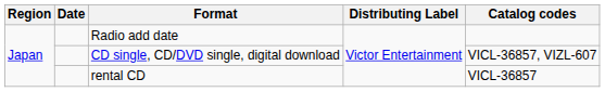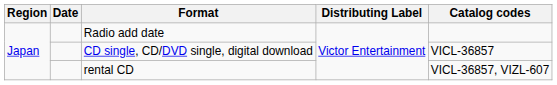CD single, CD/DVD single, digital download | Catalog codes: VICL-36857, VIZL-607 -> VICL-36857
rental CD | Catalog codes: VICL-36857 -> VICL-36857, VIZL-607
